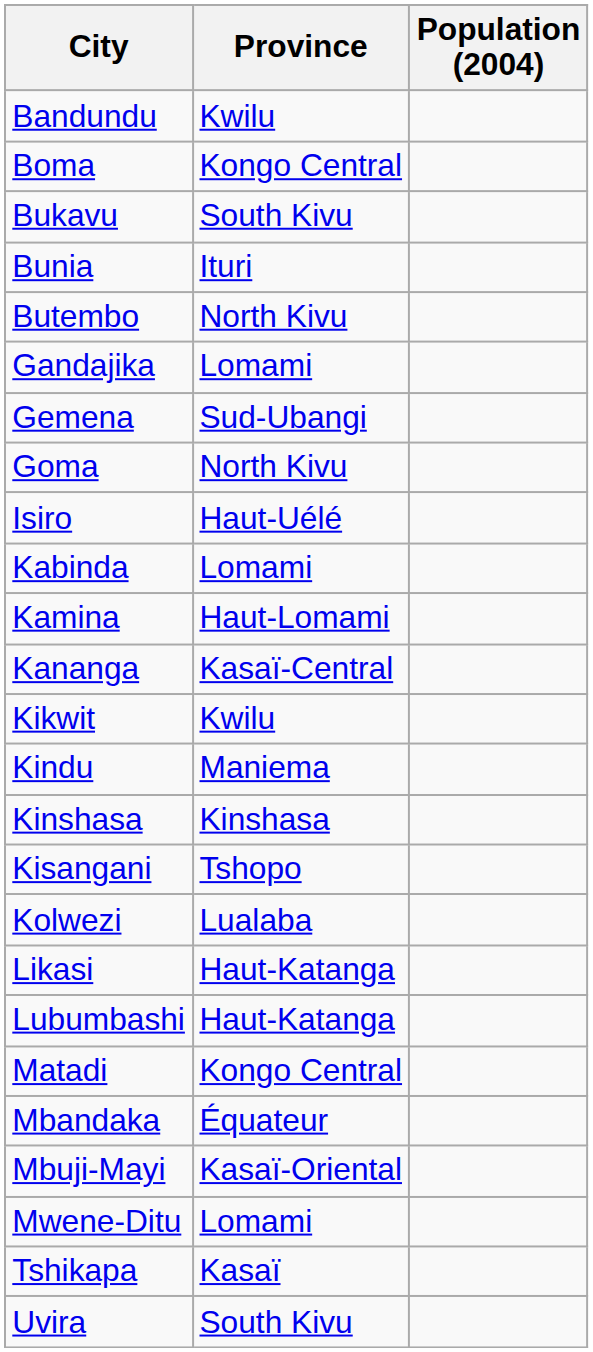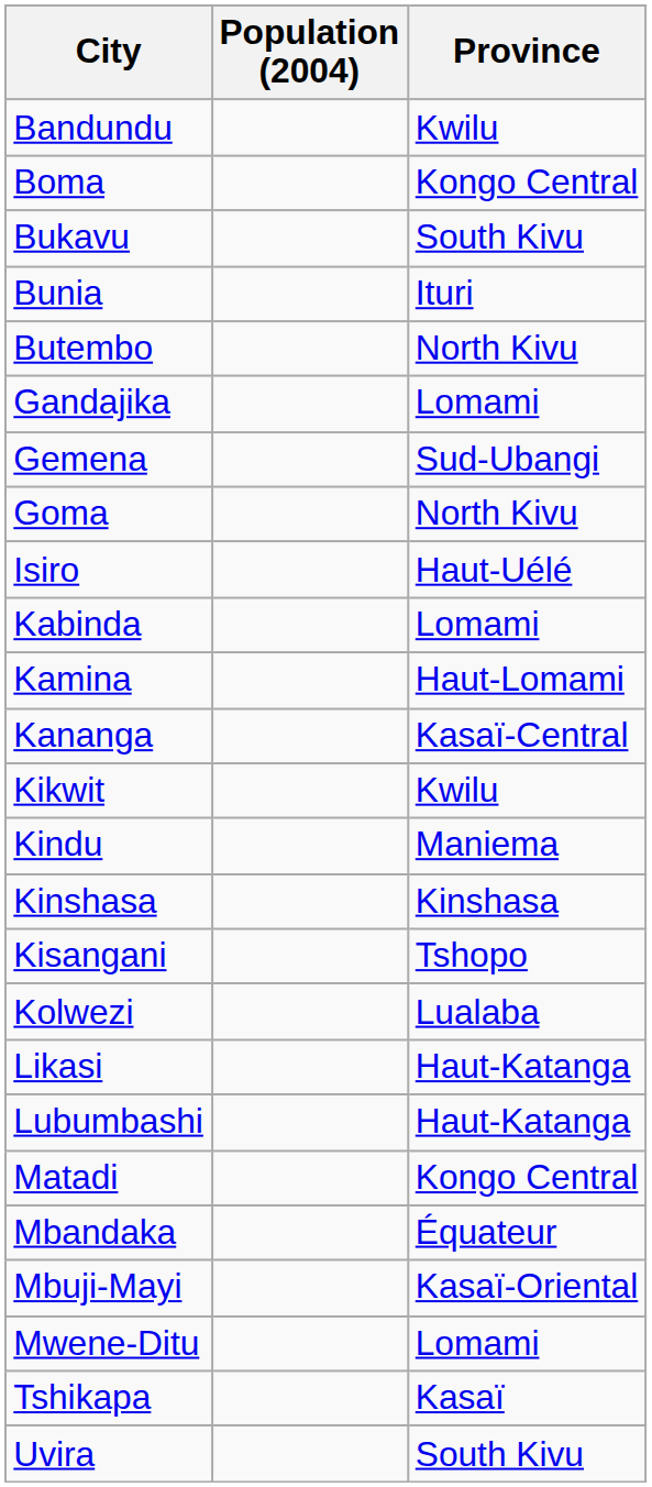columns swapped: Province <-> Population (2004)
